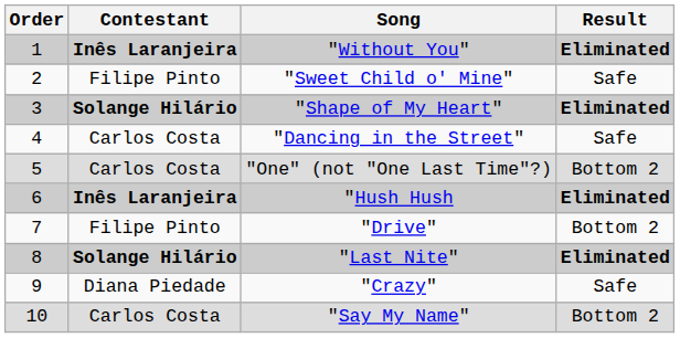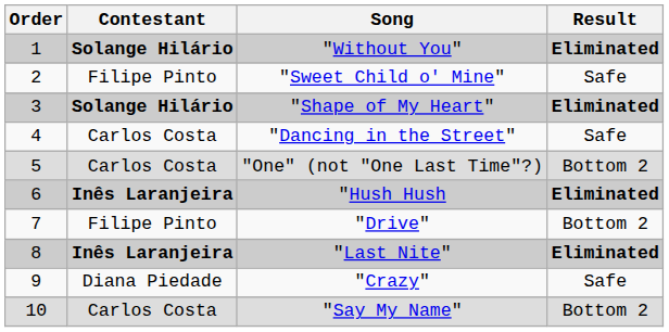"Without You" | Contestant: Inês Laranjeira -> Solange Hilário
"Last Nite" | Contestant: Solange Hilário -> Inês Laranjeira
